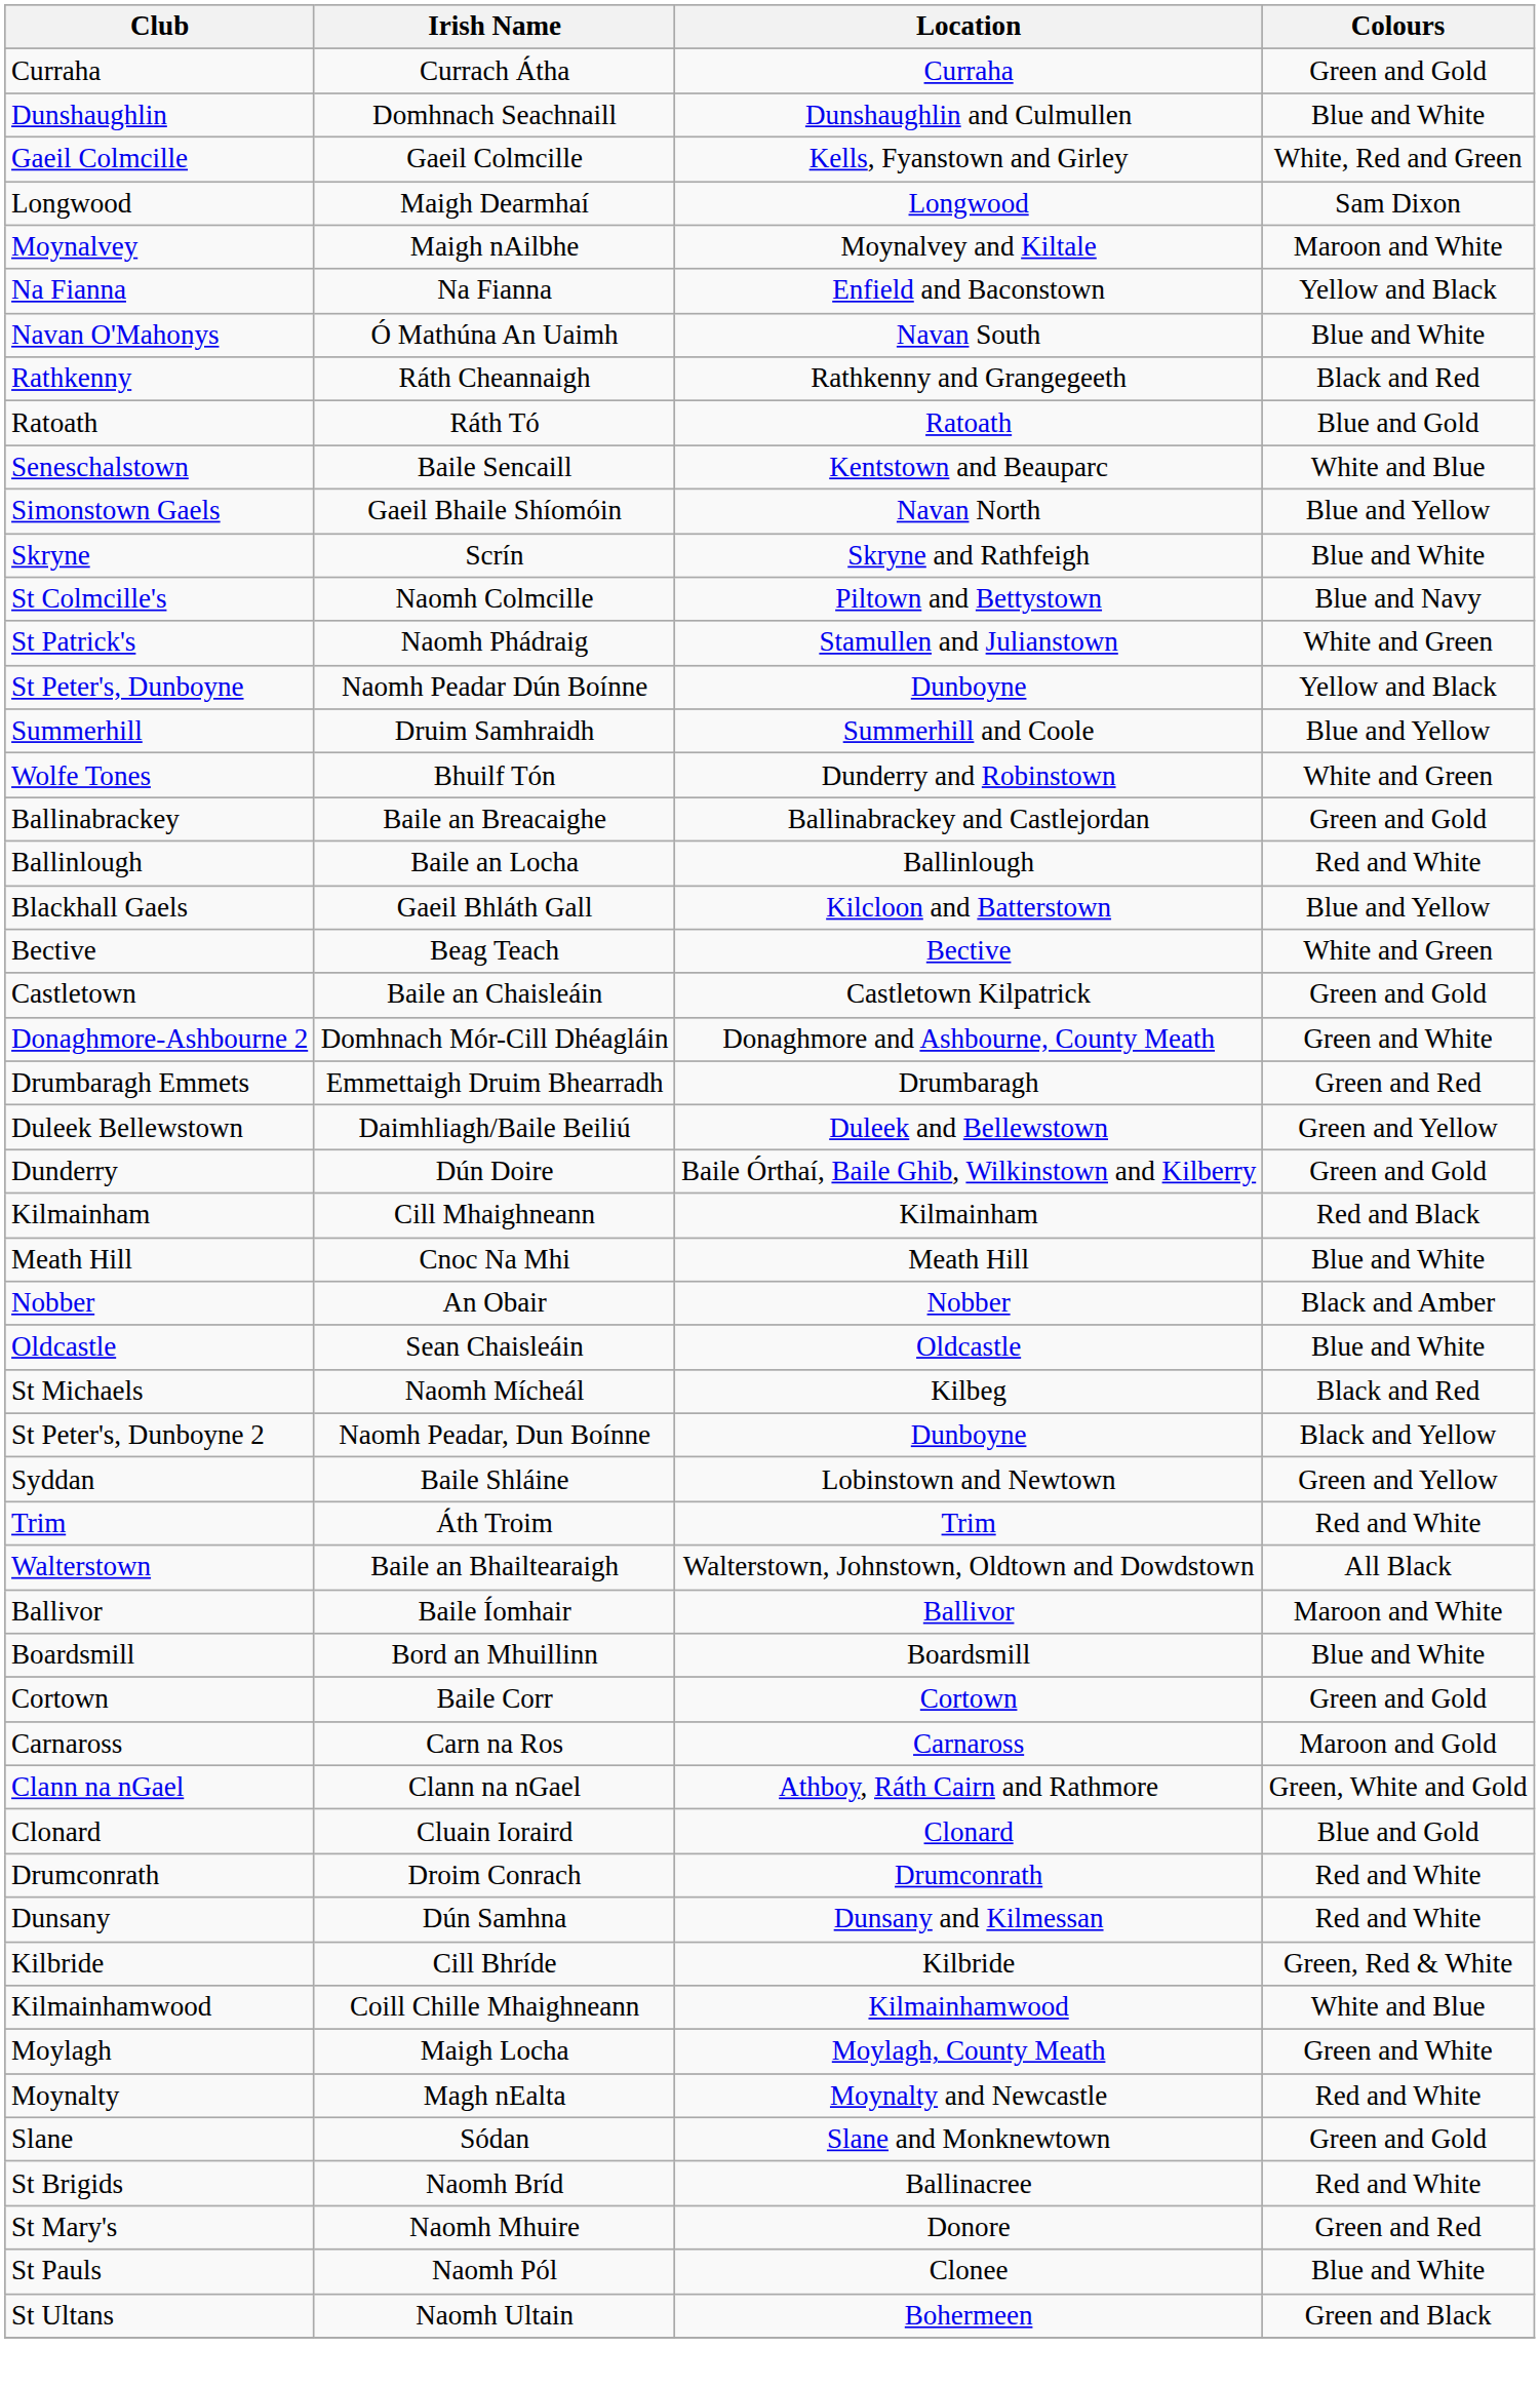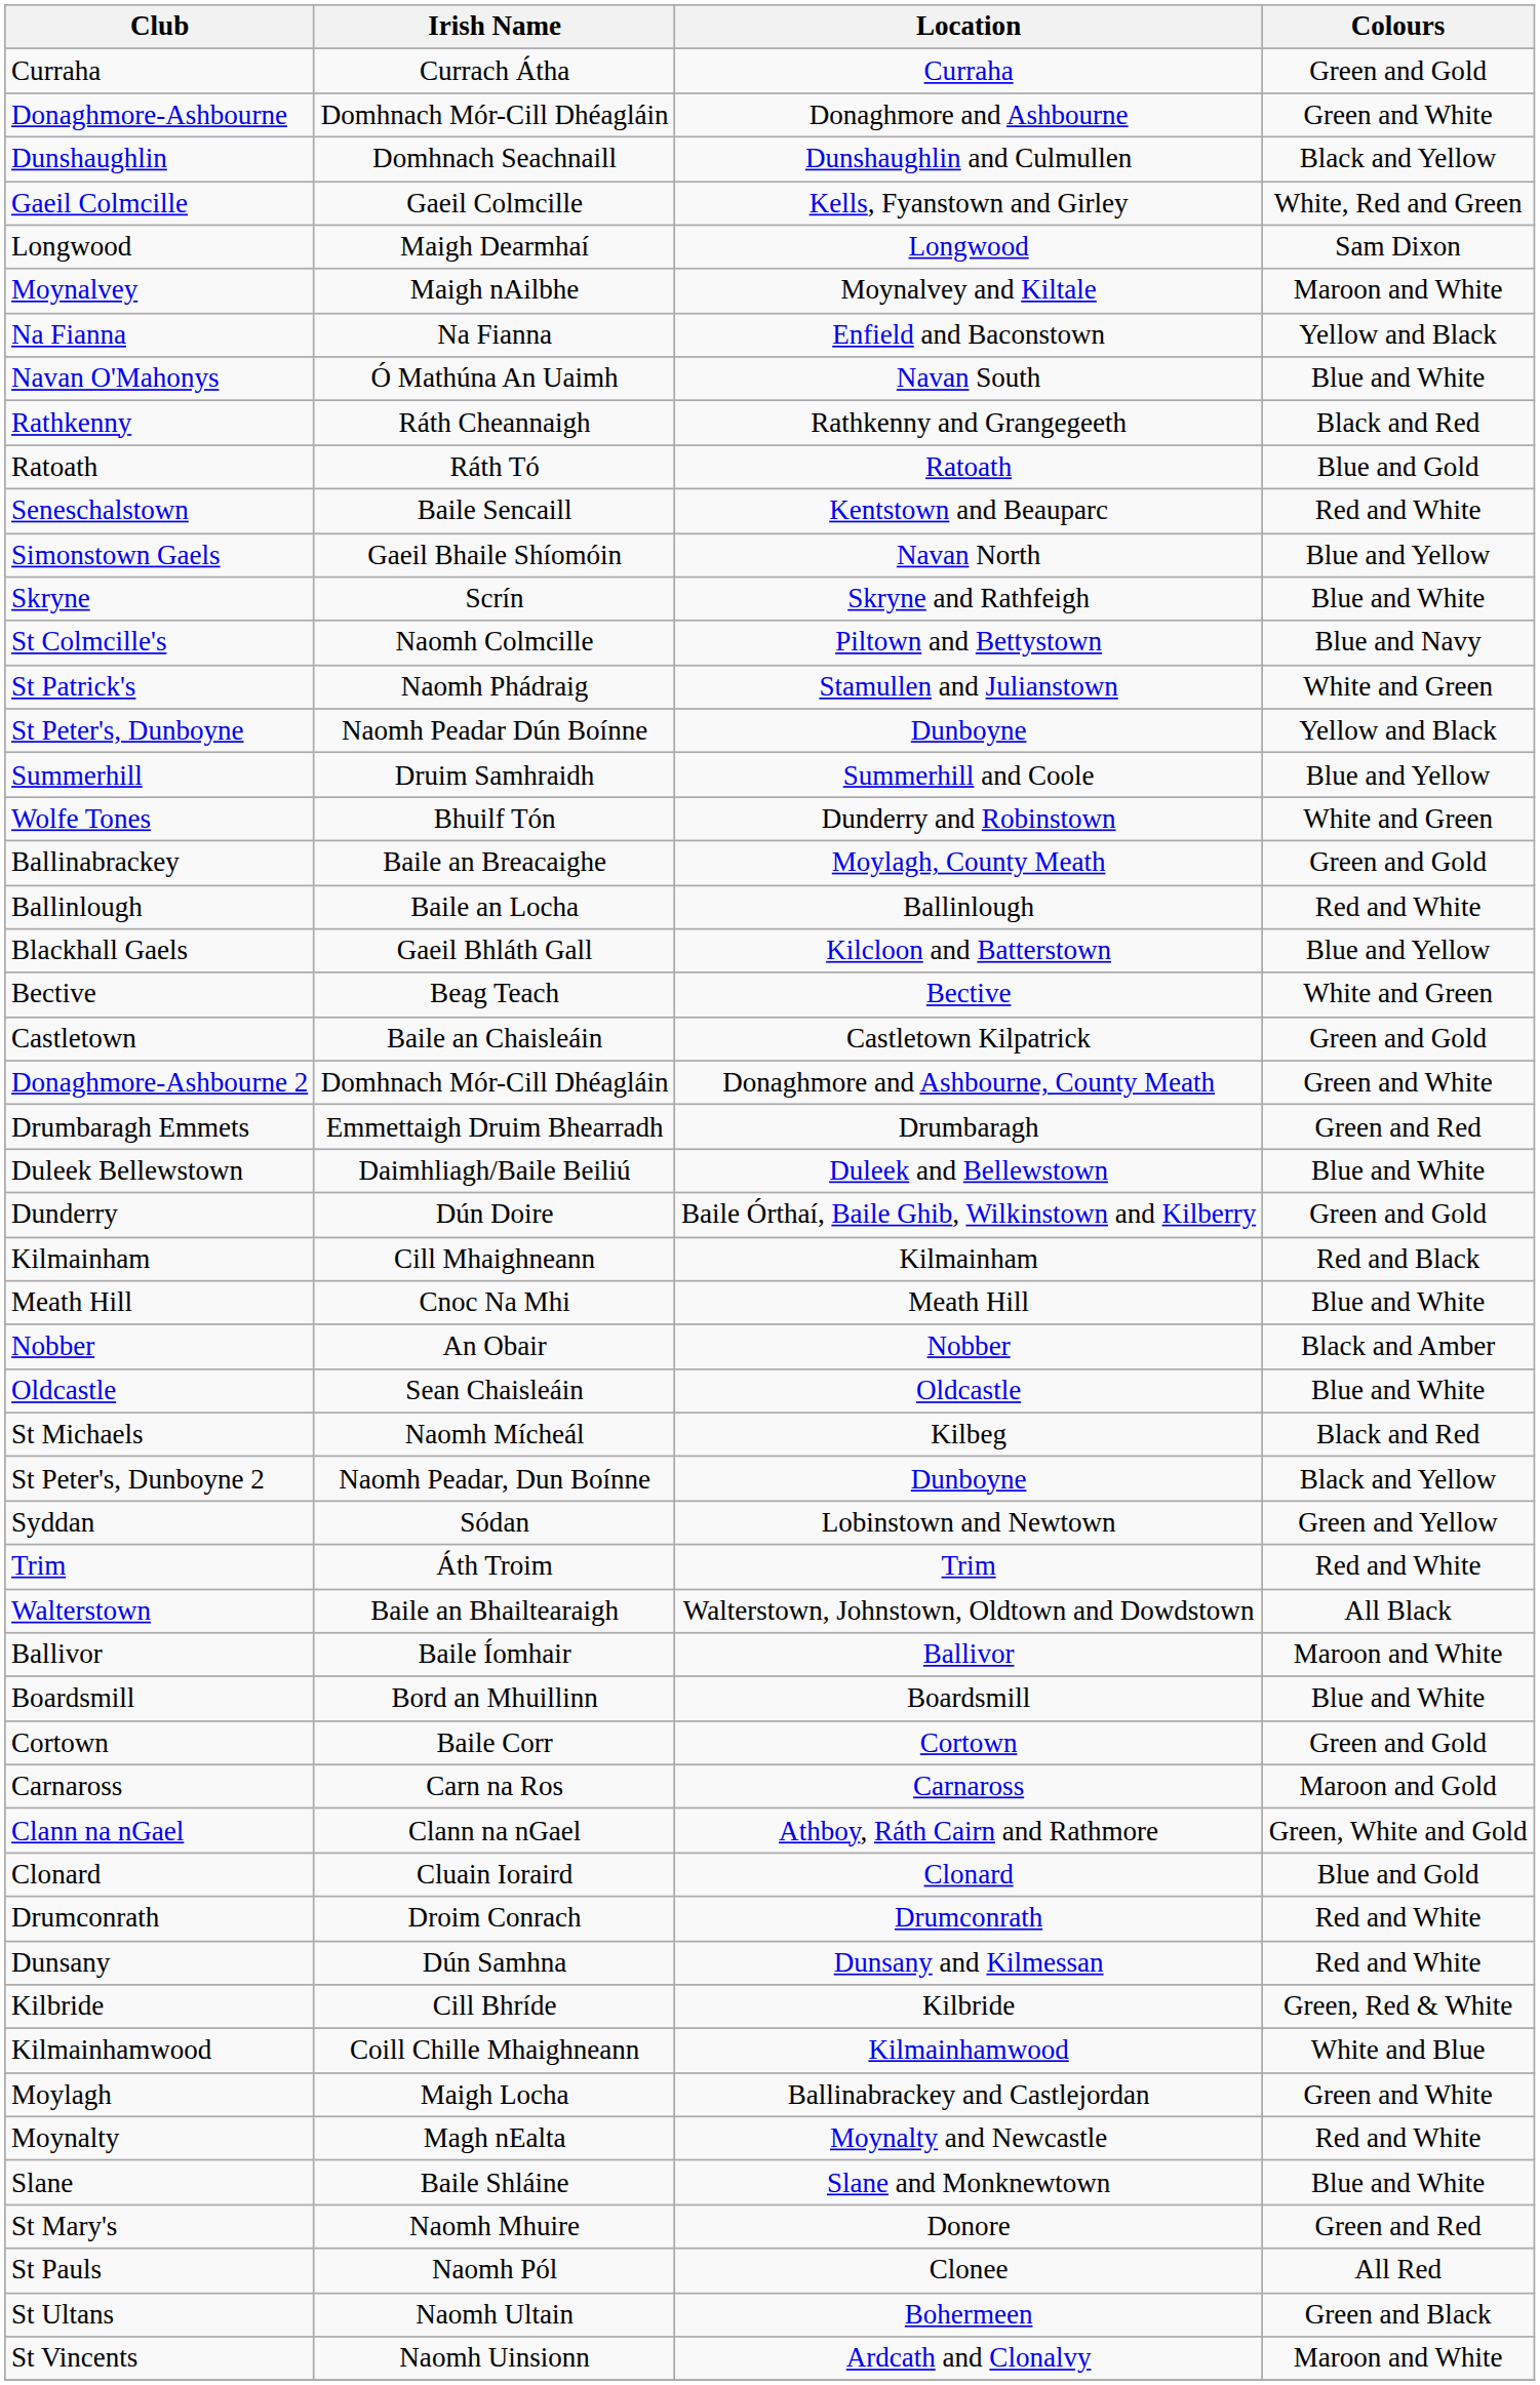+ row: Donaghmore-Ashbourne | Domhnach Mór-Cill Dhéagláin | Donaghmore and Ashbourne | Green and White
Dunshaughlin | Colours: Blue and White -> Black and Yellow
Seneschalstown | Colours: White and Blue -> Red and White
Ballinabrackey | Location: Ballinabrackey and Castlejordan -> Moylagh, County Meath
Duleek Bellewstown | Colours: Green and Yellow -> Blue and White
Syddan | Irish Name: Baile Shláine -> Sódan
Moylagh | Location: Moylagh, County Meath -> Ballinabrackey and Castlejordan
Slane | Irish Name: Sódan -> Baile Shláine
Slane | Colours: Green and Gold -> Blue and White
- row: St Brigids | Naomh Bríd | Ballinacree | Red and White
St Pauls | Colours: Blue and White -> All Red
+ row: St Vincents | Naomh Uinsionn | Ardcath and Clonalvy | Maroon and White
